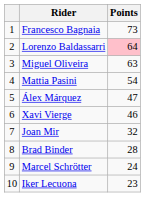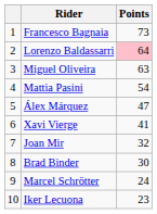Xavi Vierge | Points: 46 -> 41
Brad Binder | Points: 28 -> 30
